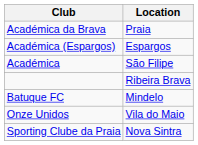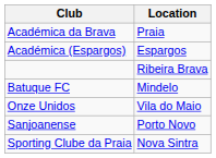- row: Académica | São Filipe
+ row: Sanjoanense | Porto Novo
